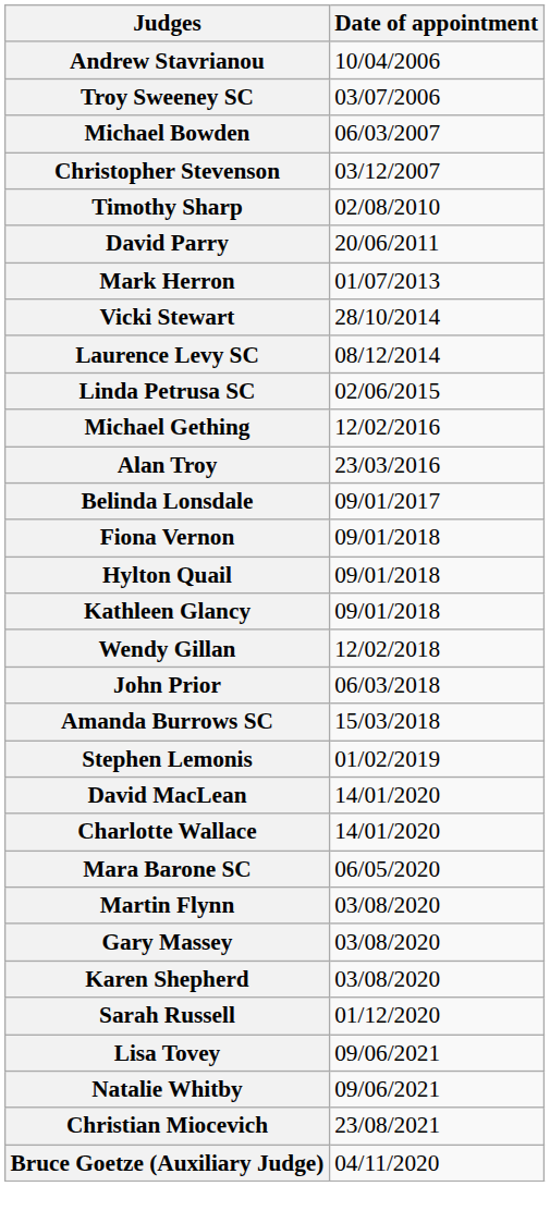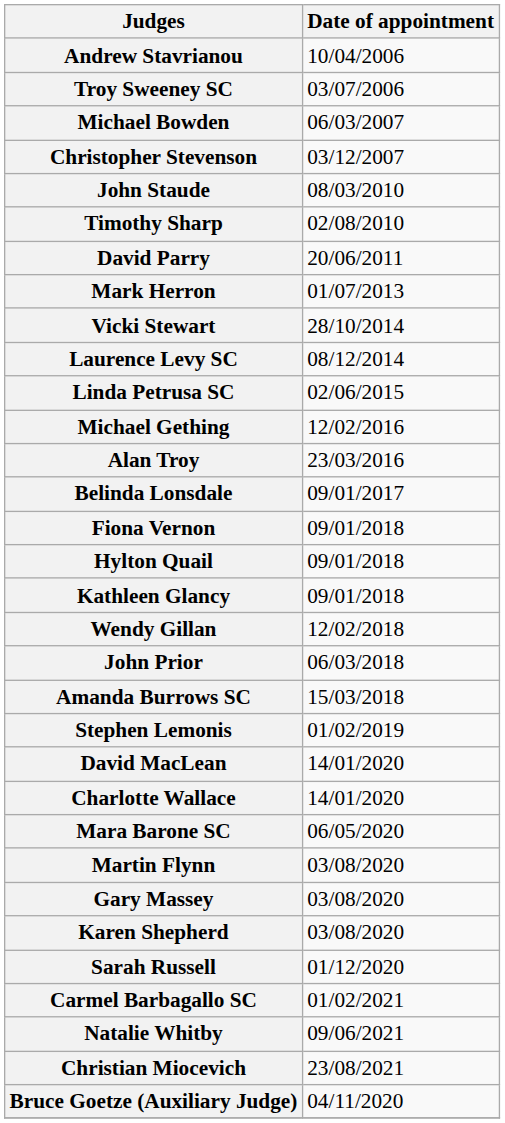+ row: John Staude | 08/03/2010
+ row: Carmel Barbagallo SC | 01/02/2021
- row: Lisa Tovey | 09/06/2021
